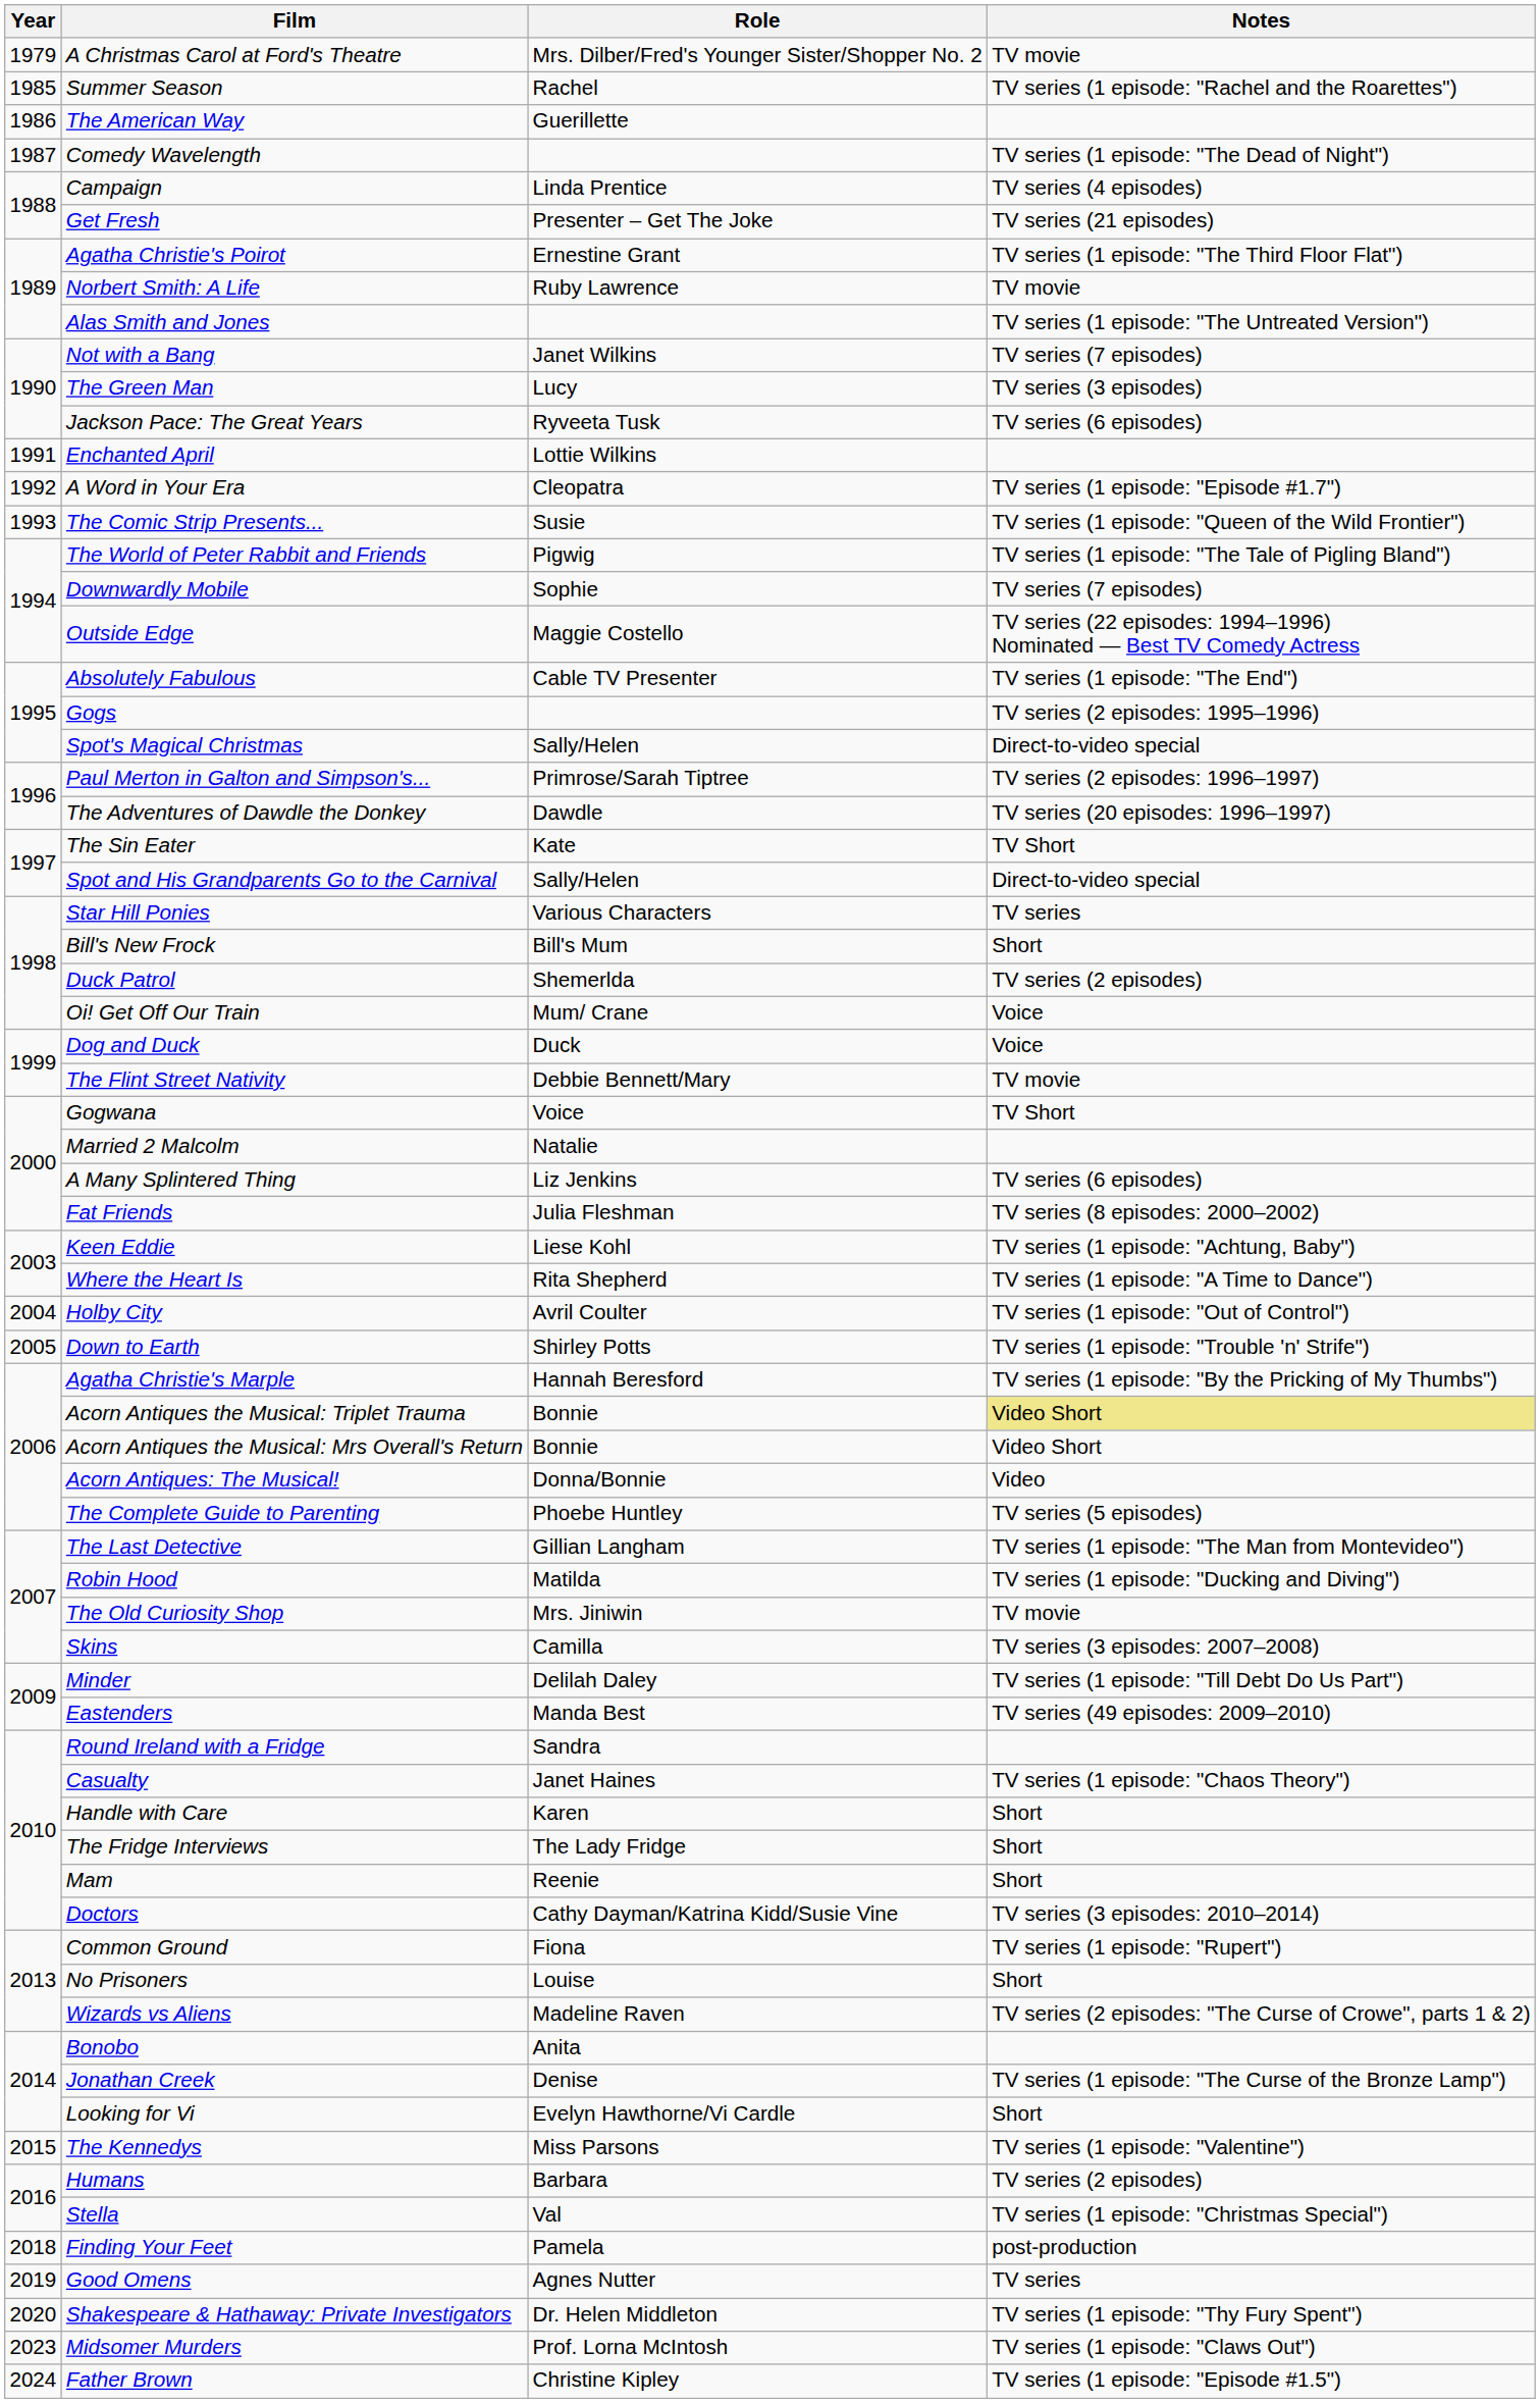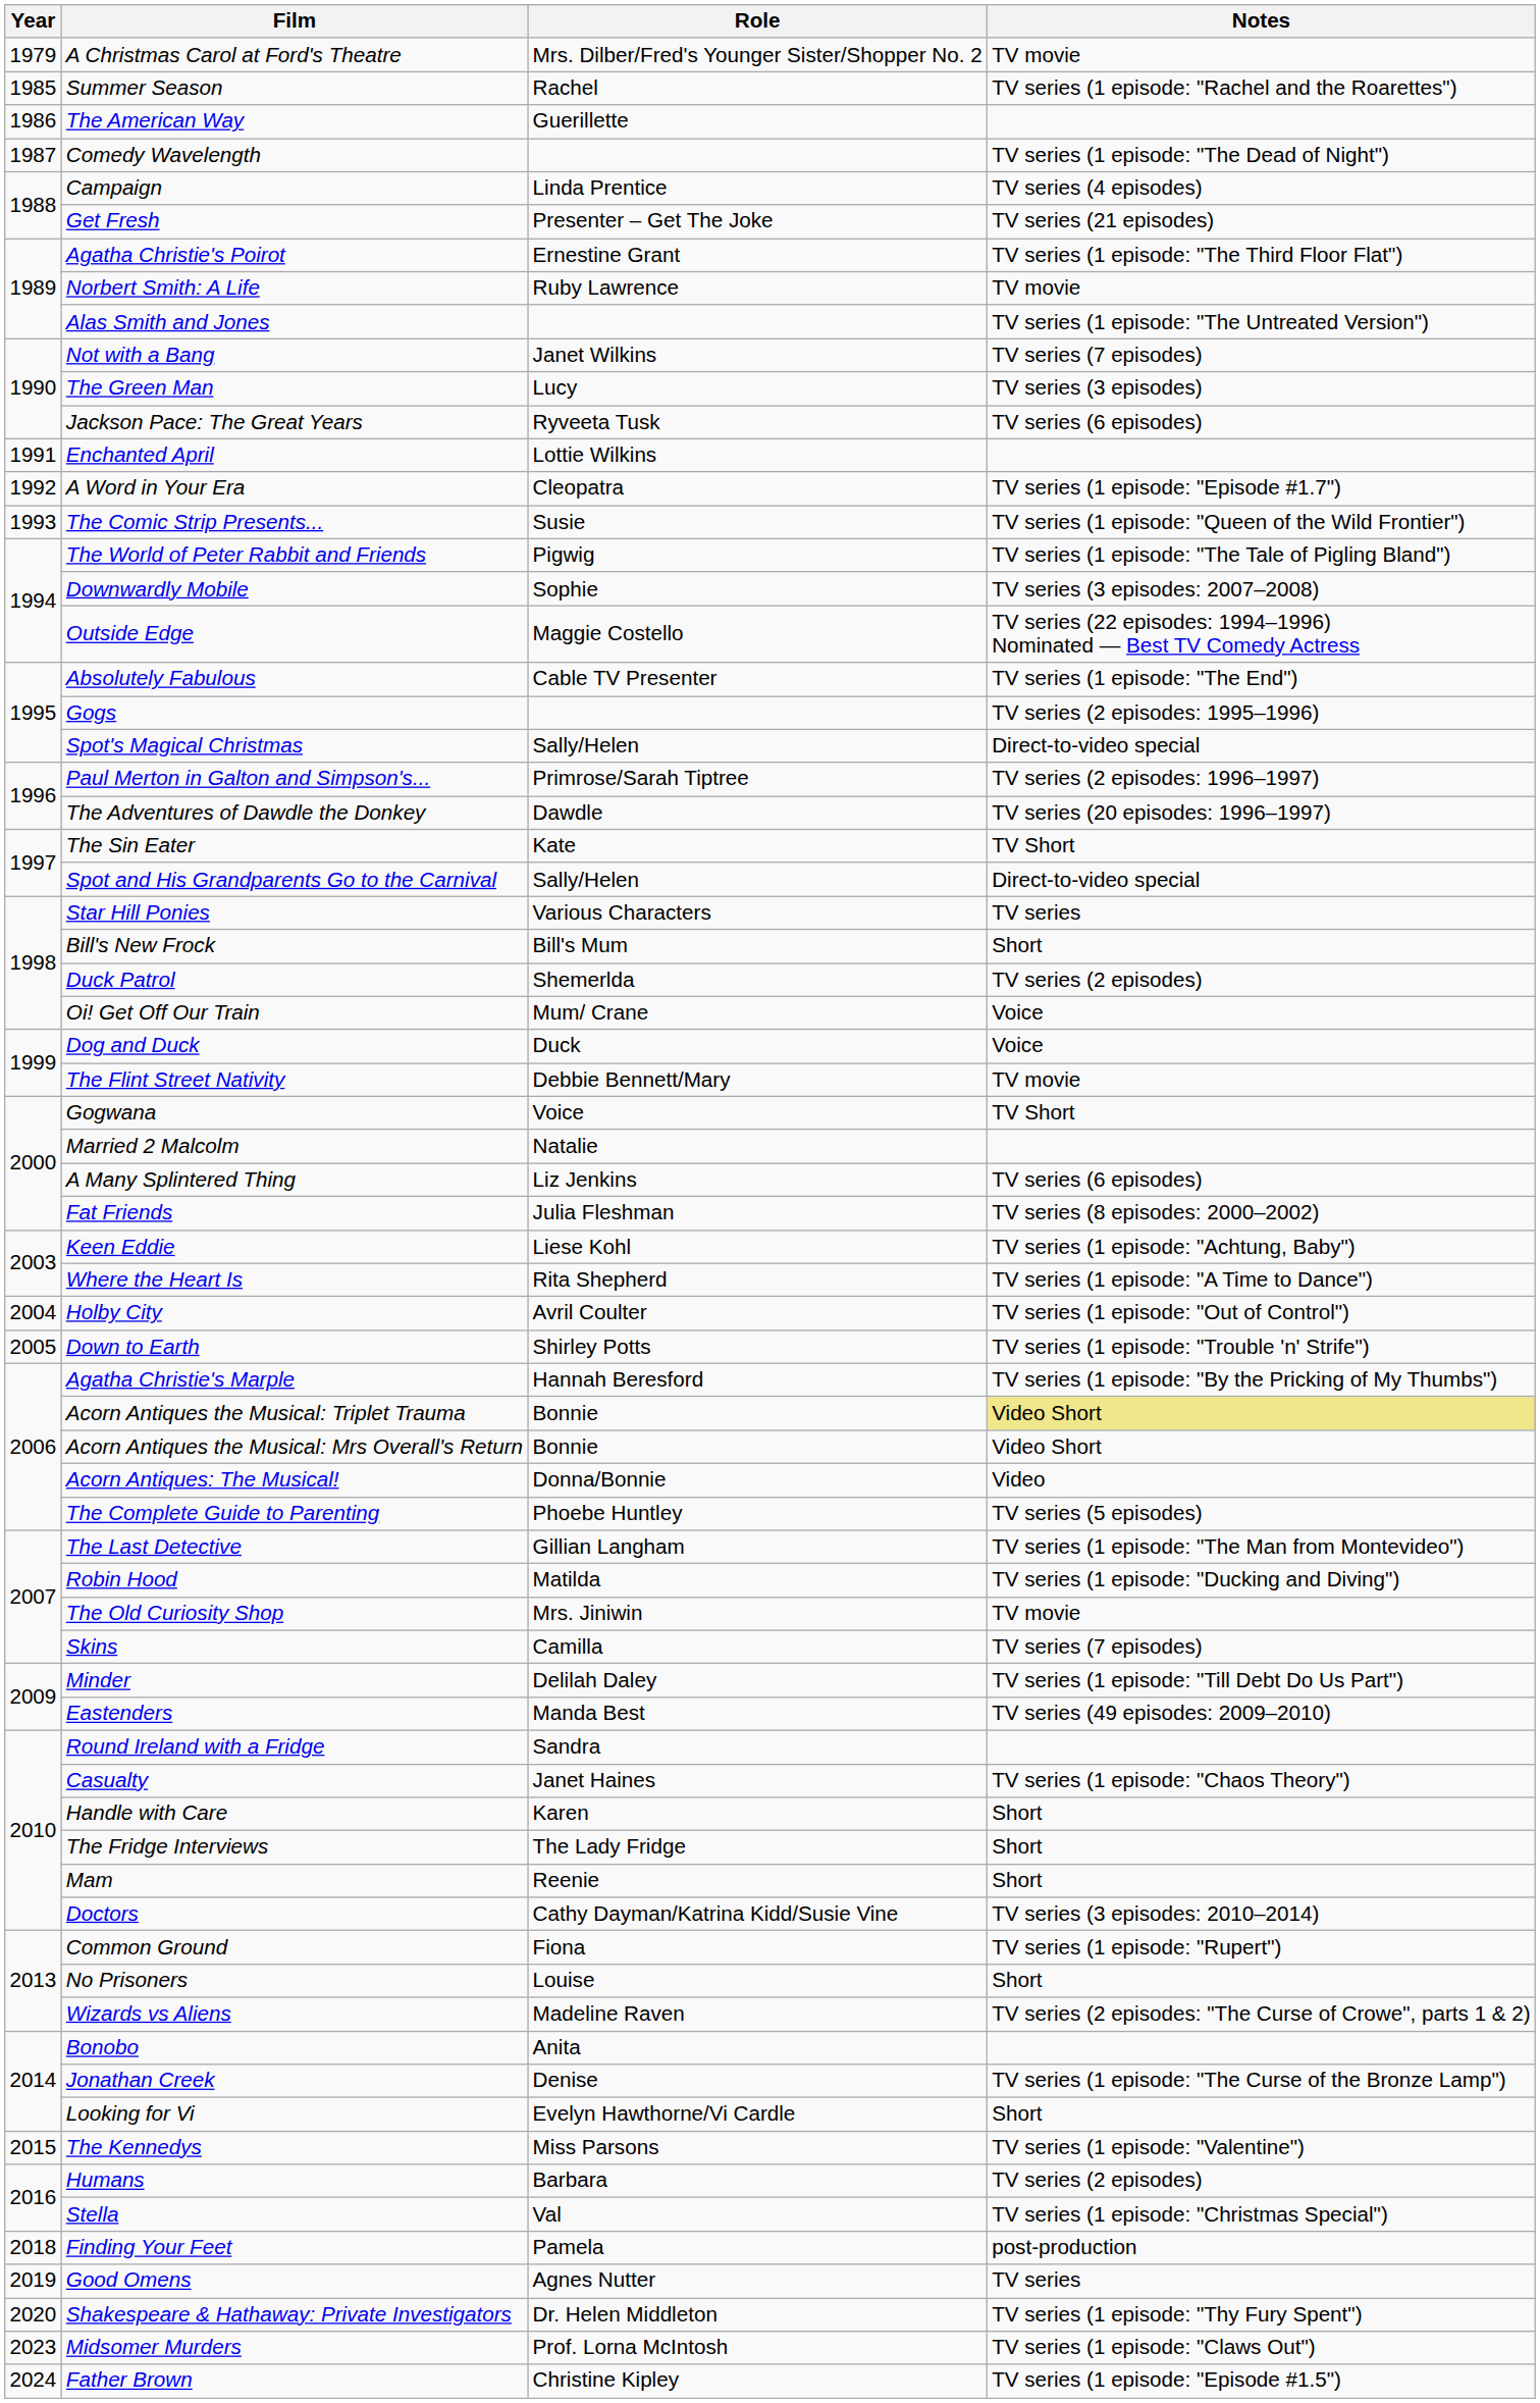Downwardly Mobile | Notes: TV series (7 episodes) -> TV series (3 episodes: 2007–2008)
Skins | Notes: TV series (3 episodes: 2007–2008) -> TV series (7 episodes)
